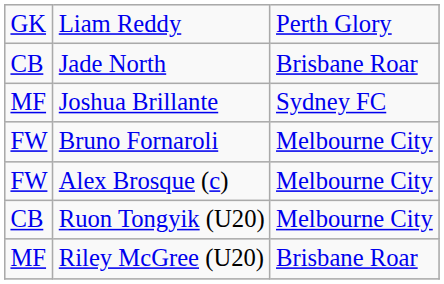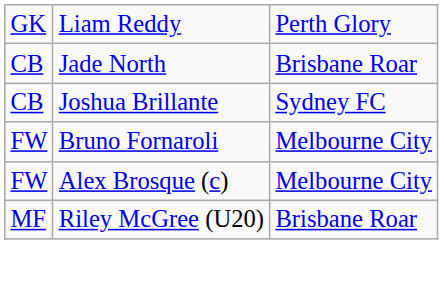Joshua Brillante | column 1: MF -> CB
- row: CB | Ruon Tongyik (U20) | Melbourne City
